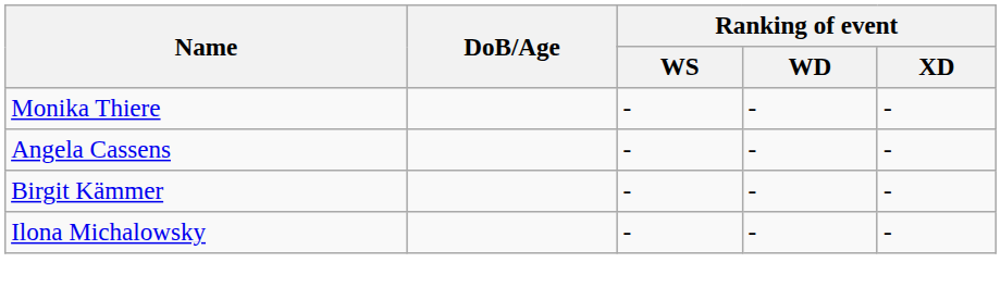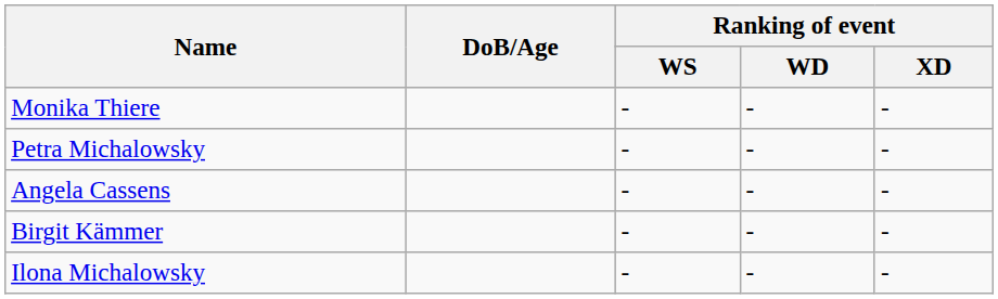+ row: Petra Michalowsky | - | - | -
